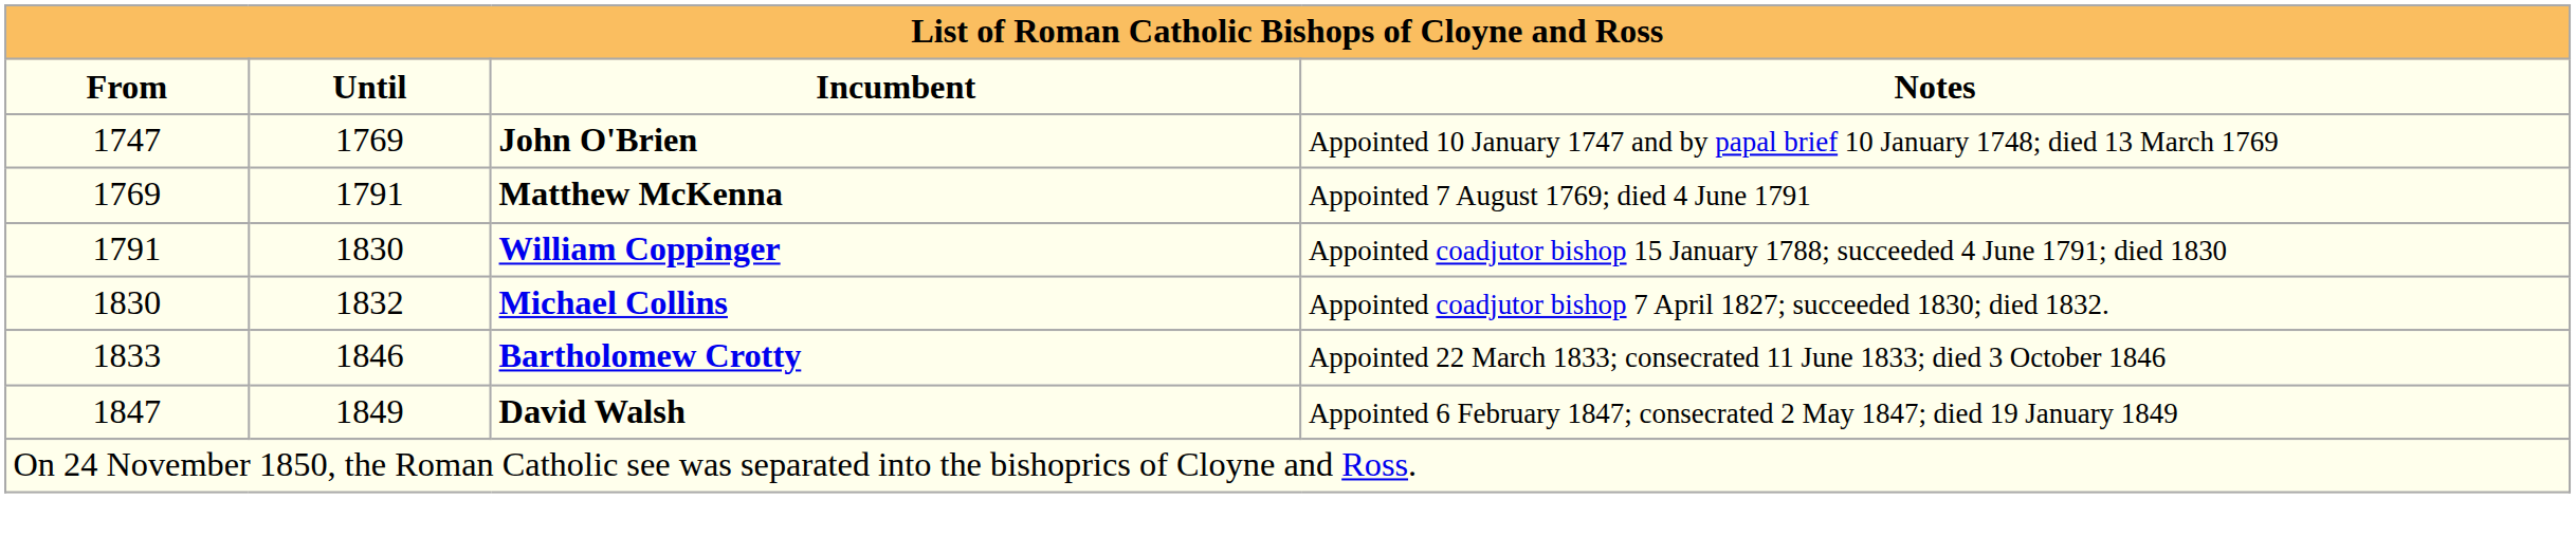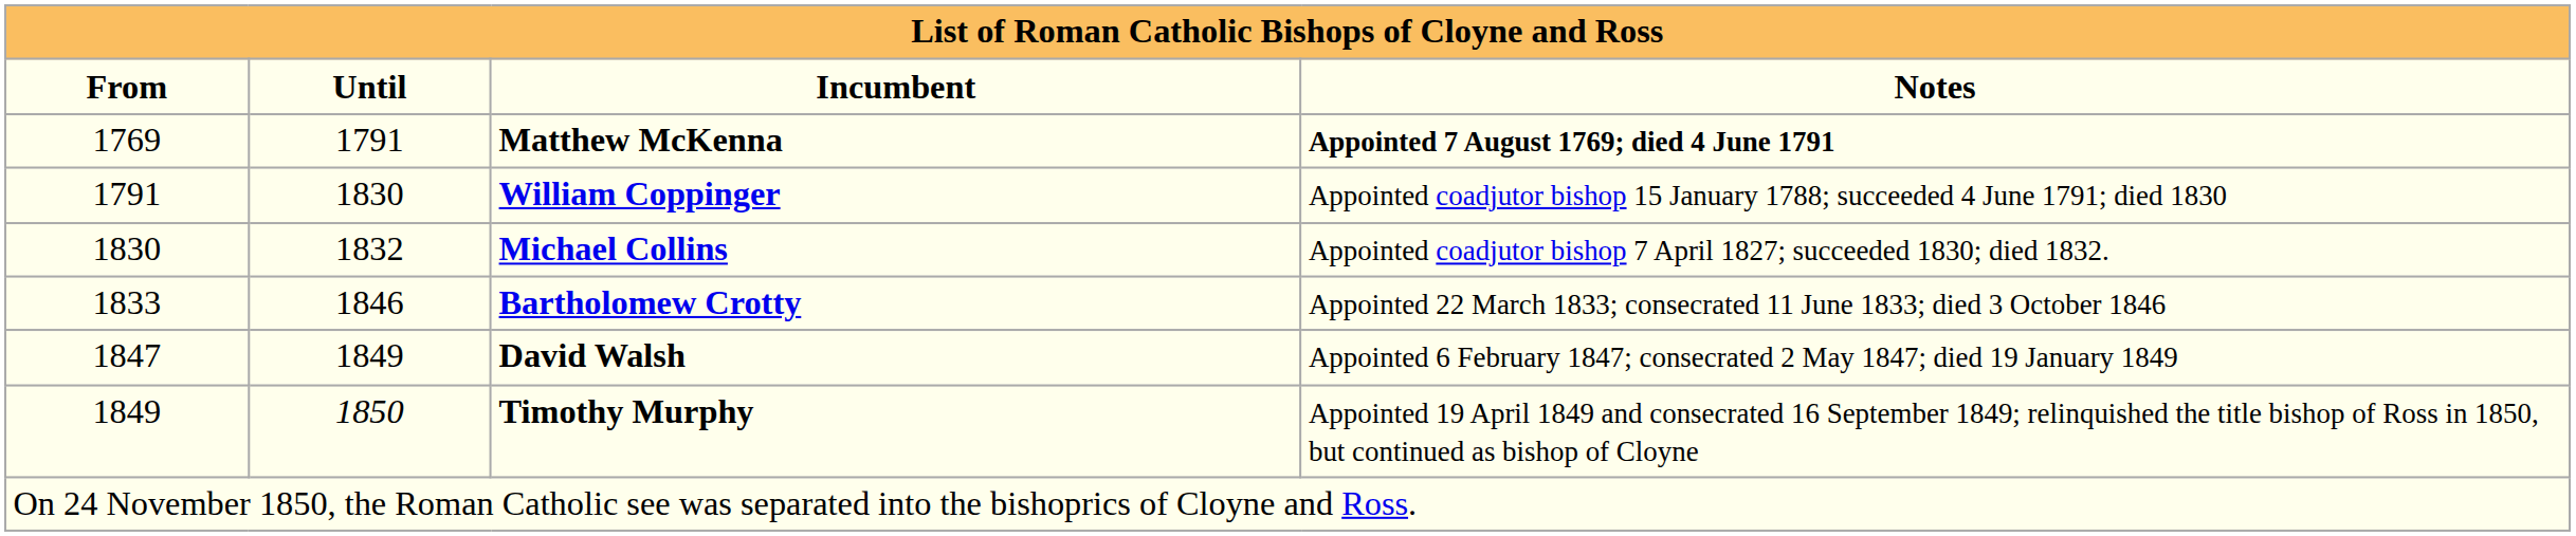- row: 1747 | 1769 | John O'Brien | Appointed 10 January 1747 and by papal brief 10 January 1748; died 13 March 1769
Matthew McKenna | Notes: normal -> bold
+ row: 1849 | 1850 | Timothy Murphy | Appointed 19 April 1849 and consecrated 16 September 1849; relinquished the title bishop of Ross in 1850, but continued as bishop of Cloyne
